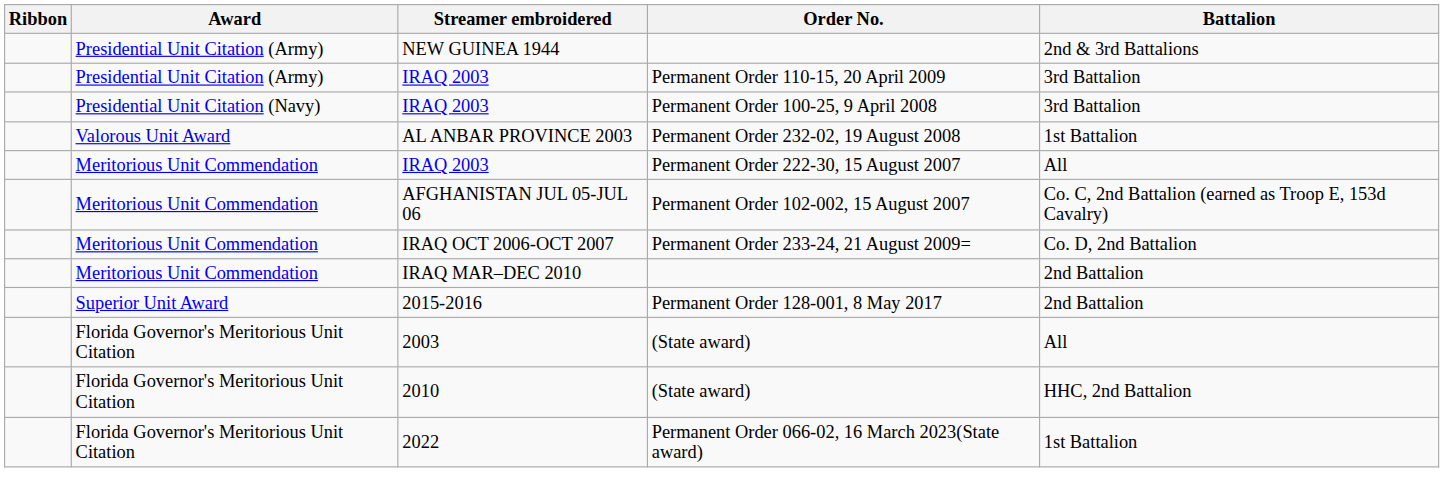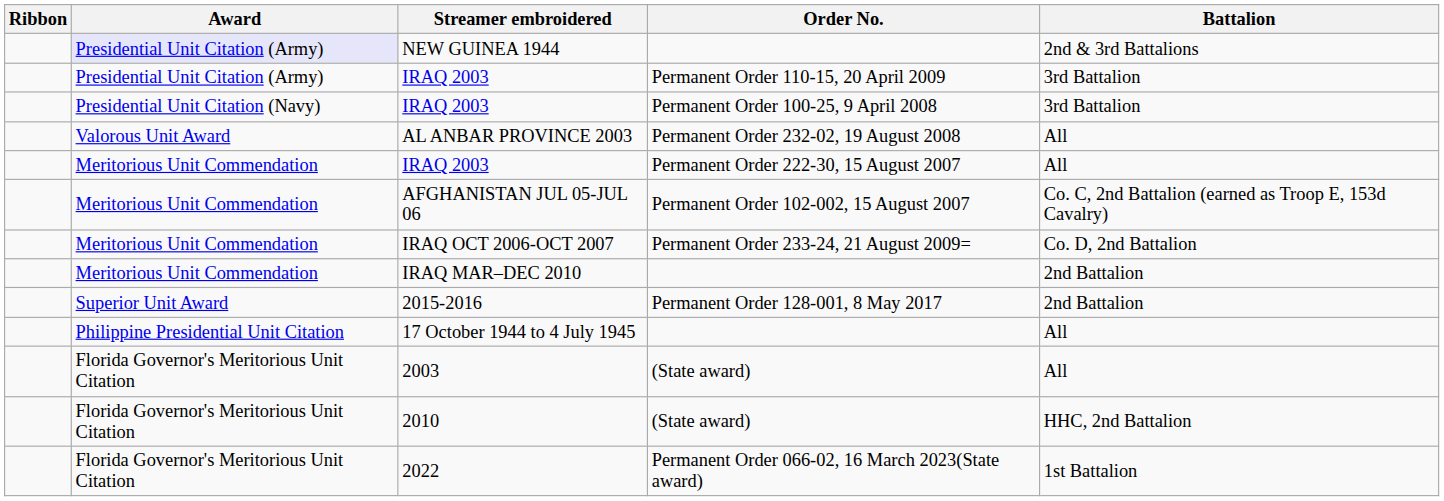NEW GUINEA 1944 | Award: no background -> lavender background
AL ANBAR PROVINCE 2003 | Battalion: 1st Battalion -> All
+ row: Philippine Presidential Unit Citation | 17 October 1944 to 4 July 1945 | All
